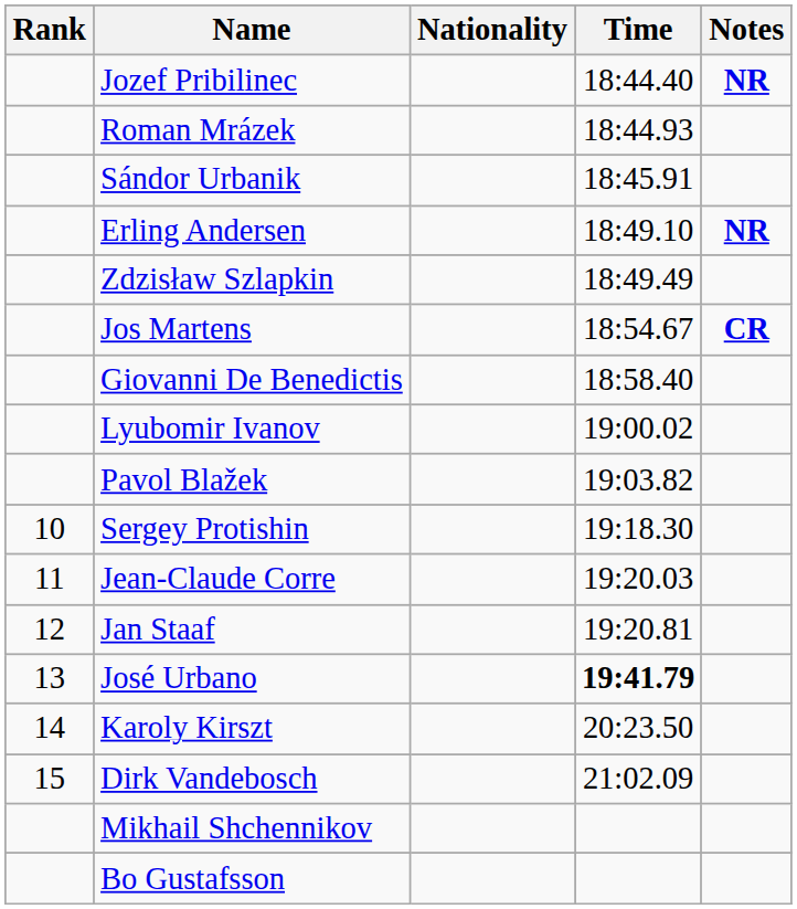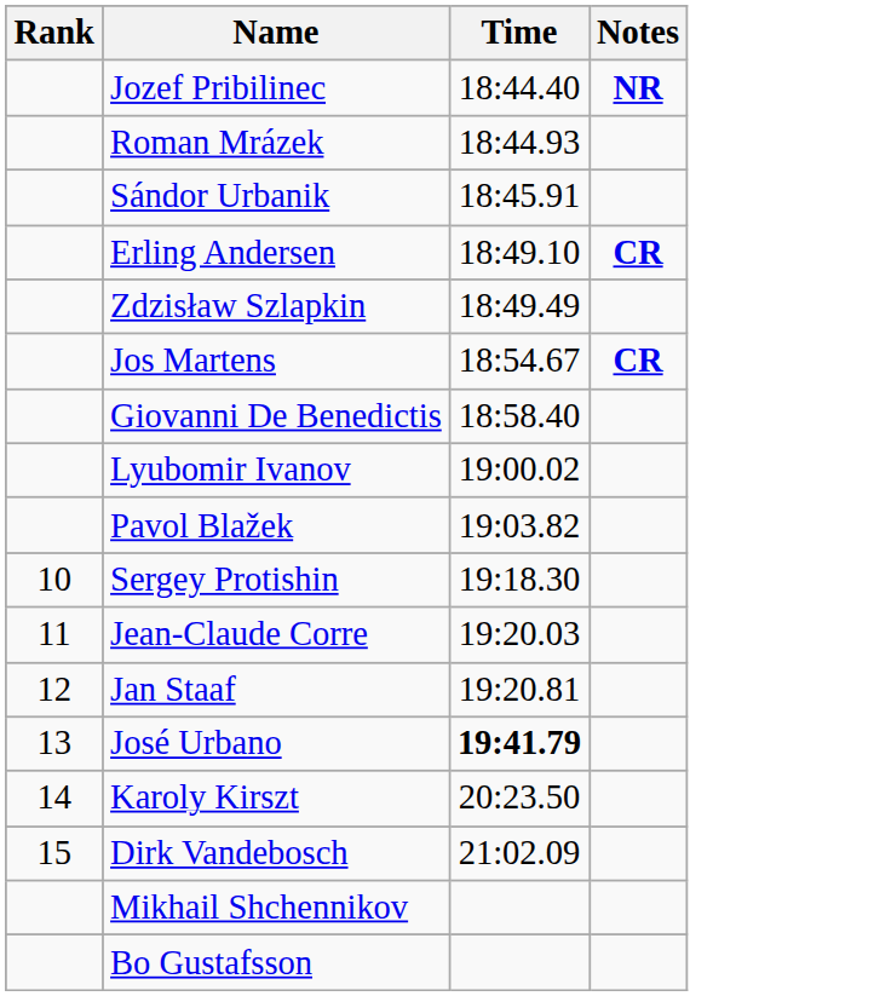- column: Nationality
Erling Andersen | Notes: NR -> CR
